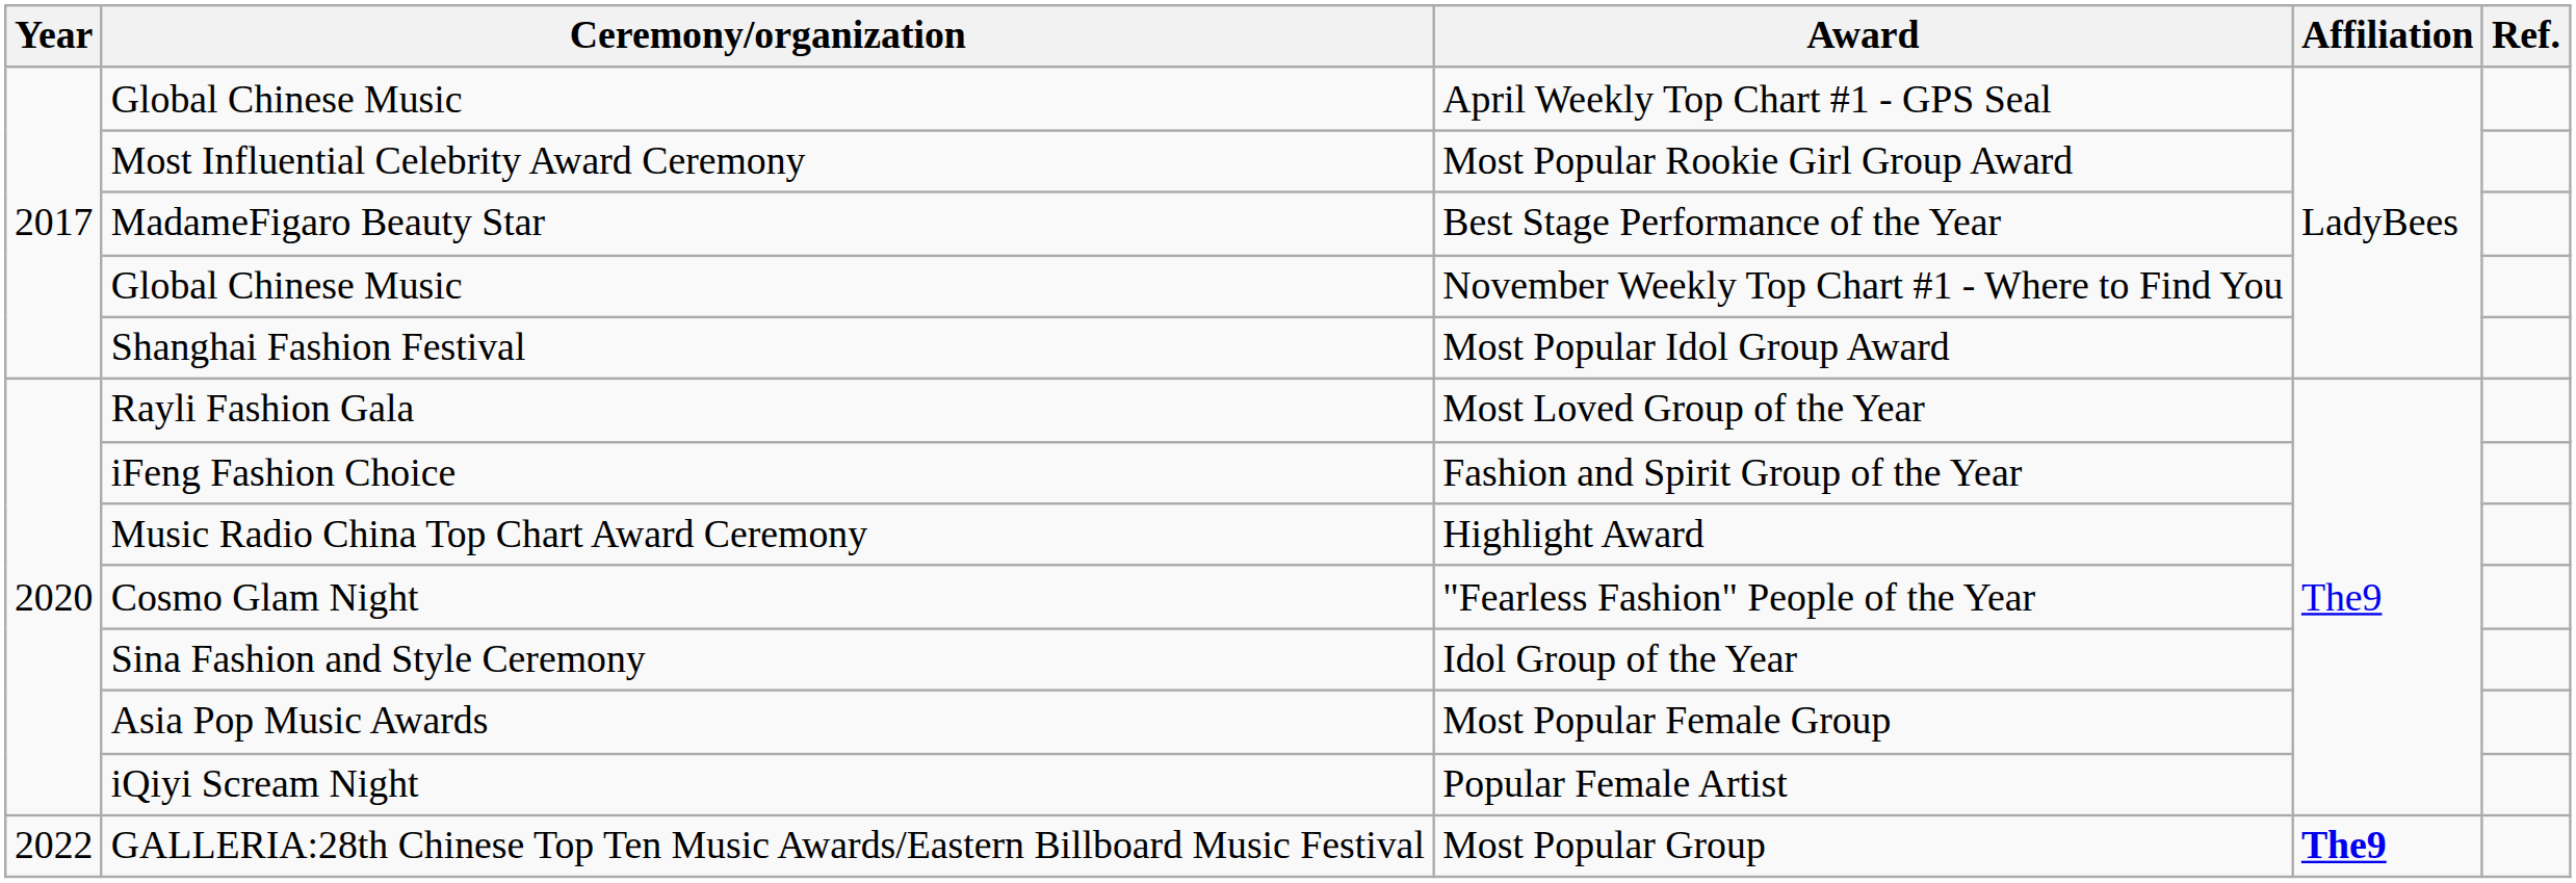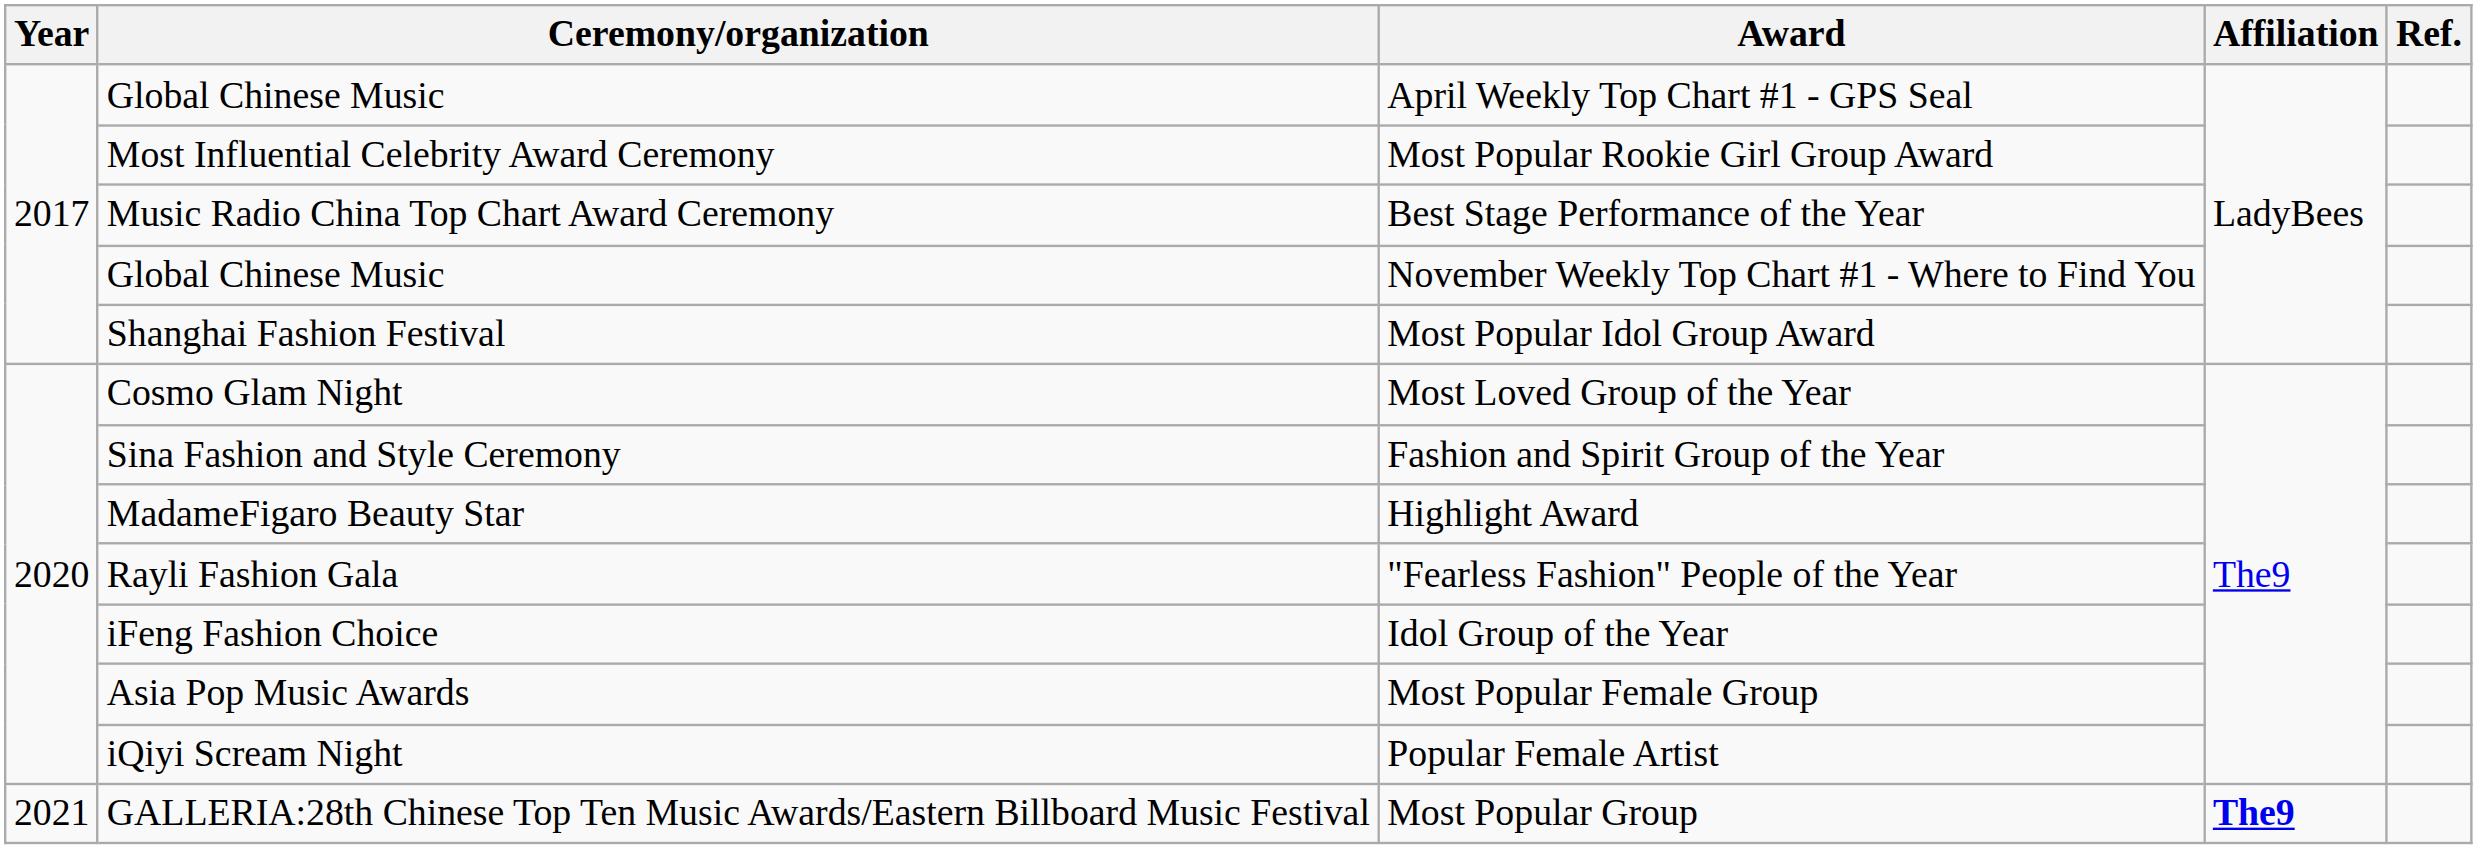Best Stage Performance of the Year | Ceremony/organization: MadameFigaro Beauty Star -> Music Radio China Top Chart Award Ceremony
Most Loved Group of the Year | Ceremony/organization: Rayli Fashion Gala -> Cosmo Glam Night
Fashion and Spirit Group of the Year | Ceremony/organization: iFeng Fashion Choice -> Sina Fashion and Style Ceremony
Highlight Award | Ceremony/organization: Music Radio China Top Chart Award Ceremony -> MadameFigaro Beauty Star
"Fearless Fashion" People of the Year | Ceremony/organization: Cosmo Glam Night -> Rayli Fashion Gala
Idol Group of the Year | Ceremony/organization: Sina Fashion and Style Ceremony -> iFeng Fashion Choice
Most Popular Group | Year: 2022 -> 2021
